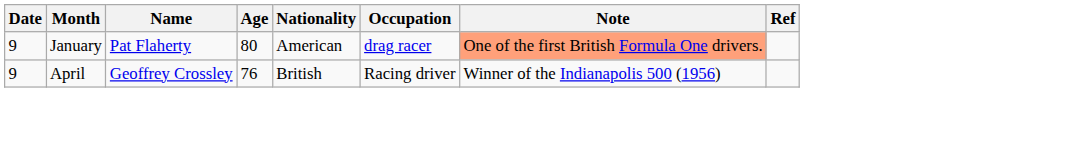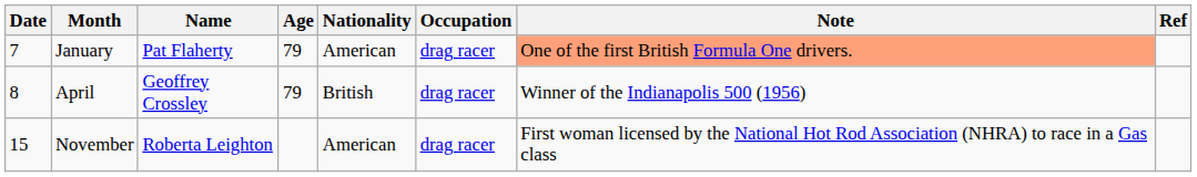January | Date: 9 -> 7
January | Age: 80 -> 79
April | Date: 9 -> 8
April | Age: 76 -> 79
April | Occupation: Racing driver -> drag racer
+ row: 15 | November | Roberta Leighton | American | drag racer | First woman licensed by the National Hot Rod Association (NHRA) to race in a Gas class
